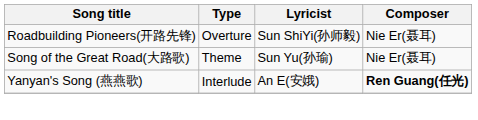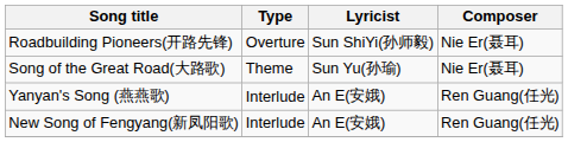Yanyan's Song (燕燕歌) | Composer: bold -> normal
+ row: New Song of Fengyang(新凤阳歌) | Interlude | An E(安娥) | Ren Guang(任光)
